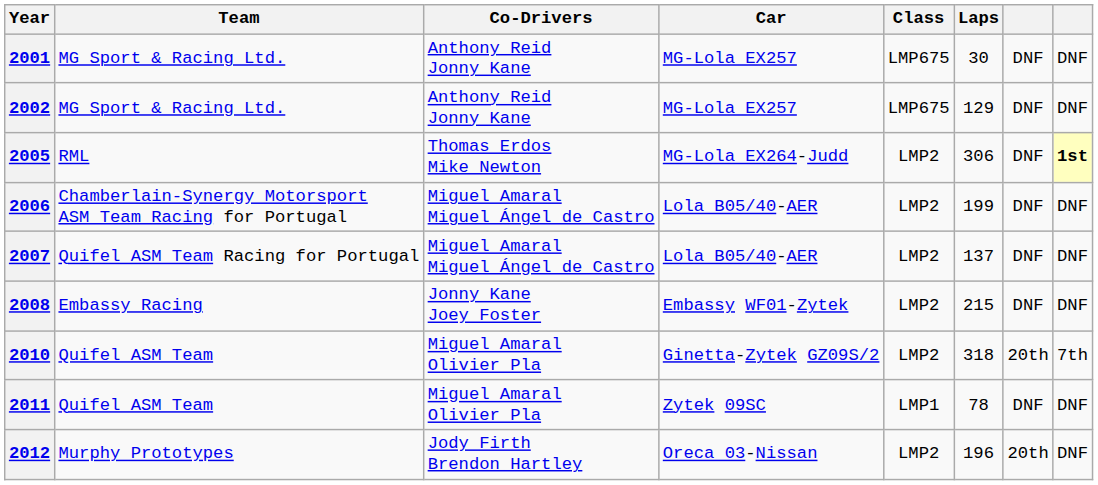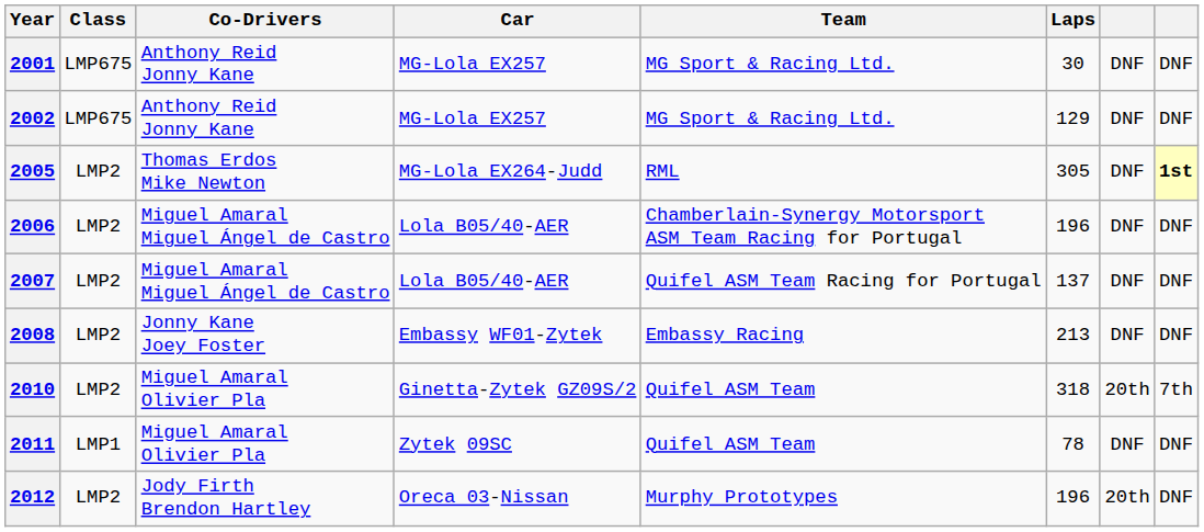columns swapped: Team <-> Class
2005 | Laps: 306 -> 305
2006 | Laps: 199 -> 196
2008 | Laps: 215 -> 213
